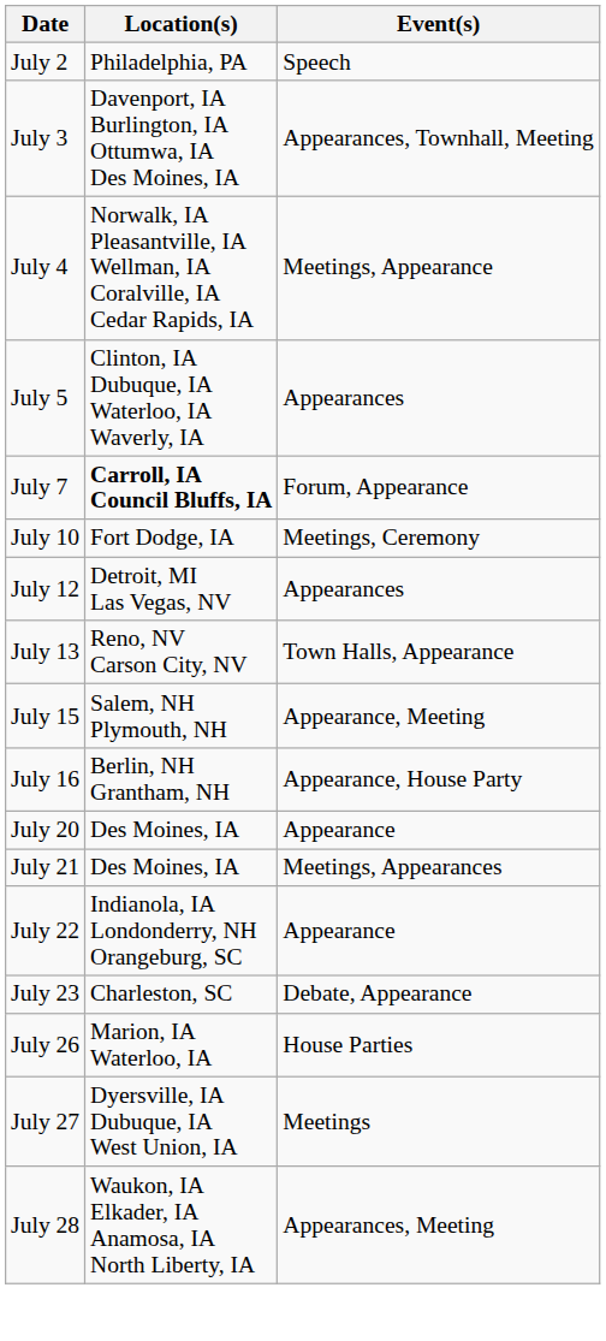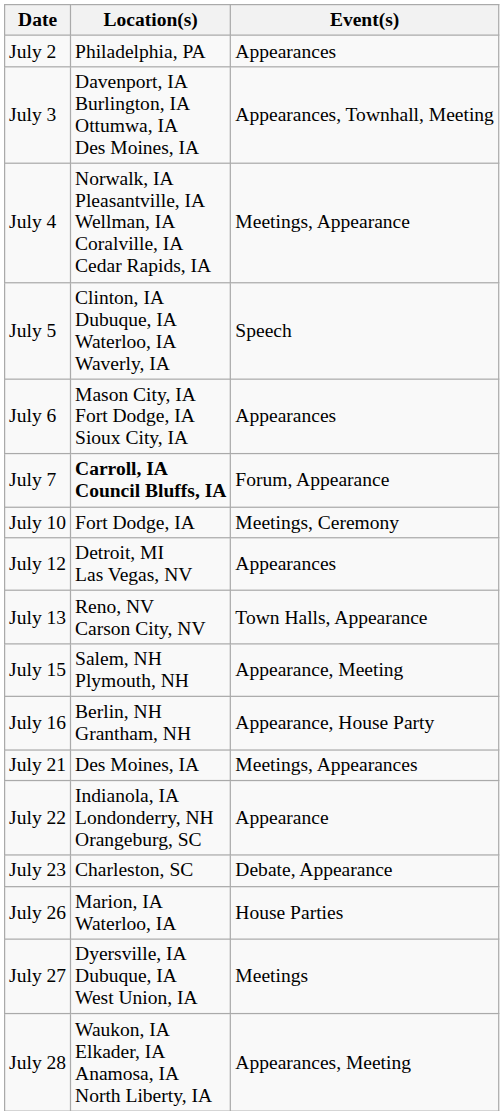July 2 | Event(s): Speech -> Appearances
July 5 | Event(s): Appearances -> Speech
+ row: July 6 | Mason City, IA Fort Dodge, IA Sioux City, IA | Appearances
- row: July 20 | Des Moines, IA | Appearance
